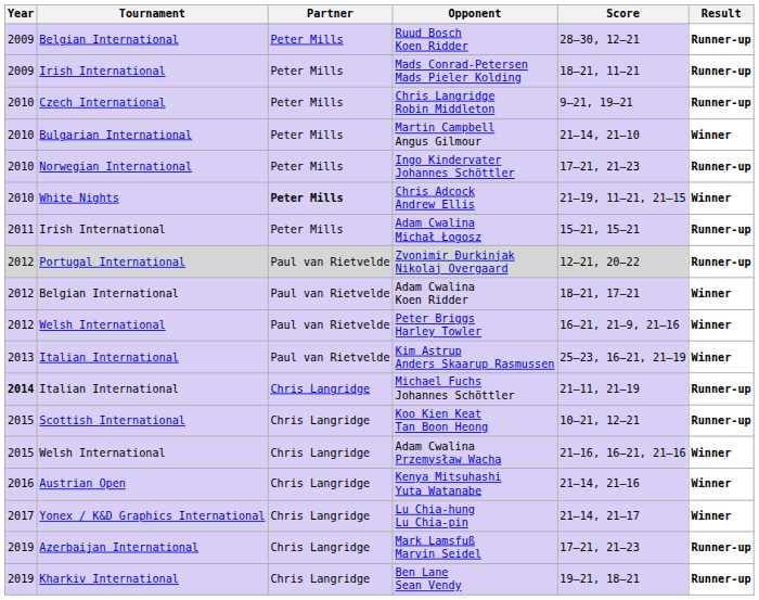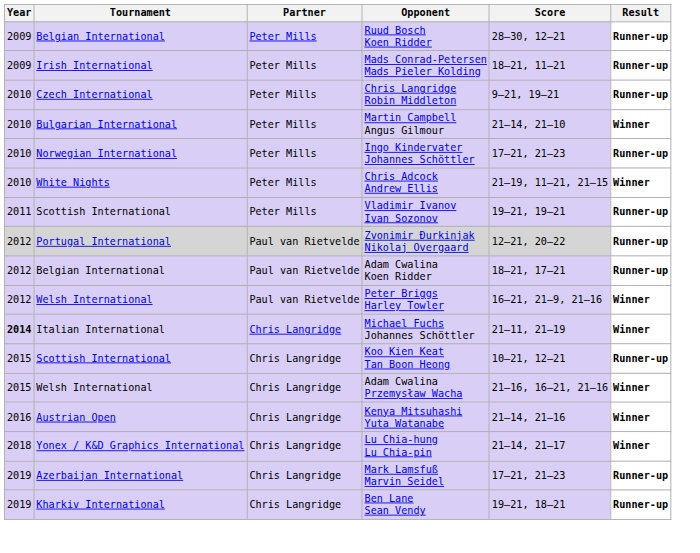Chris Adcock Andrew Ellis | Partner: bold -> normal
+ row: 2011 | Scottish International | Peter Mills | Vladimir Ivanov Ivan Sozonov | 19–21, 19–21 | Runner-up
- row: 2011 | Irish International | Peter Mills | Adam Cwalina Michał Łogosz | 15–21, 15–21 | Runner-up
Adam Cwalina Koen Ridder | Result: Winner -> Runner-up
- row: 2013 | Italian International | Paul van Rietvelde | Kim Astrup Anders Skaarup Rasmussen | 25–23, 16–21, 21–19 | Winner
Michael Fuchs Johannes Schöttler | Result: Runner-up -> Winner
Lu Chia-hung Lu Chia-pin | Year: 2017 -> 2018
